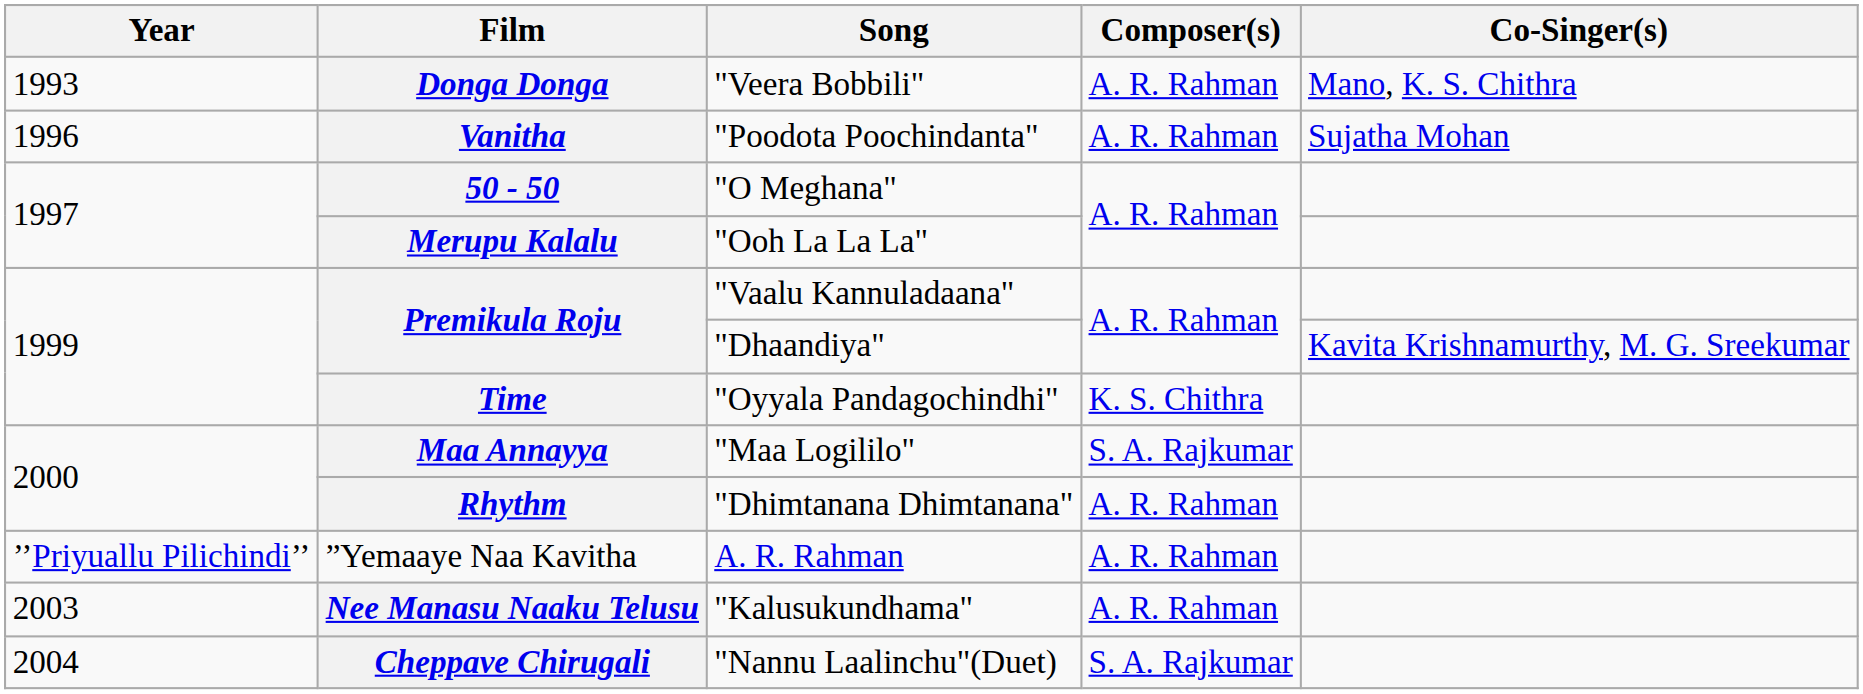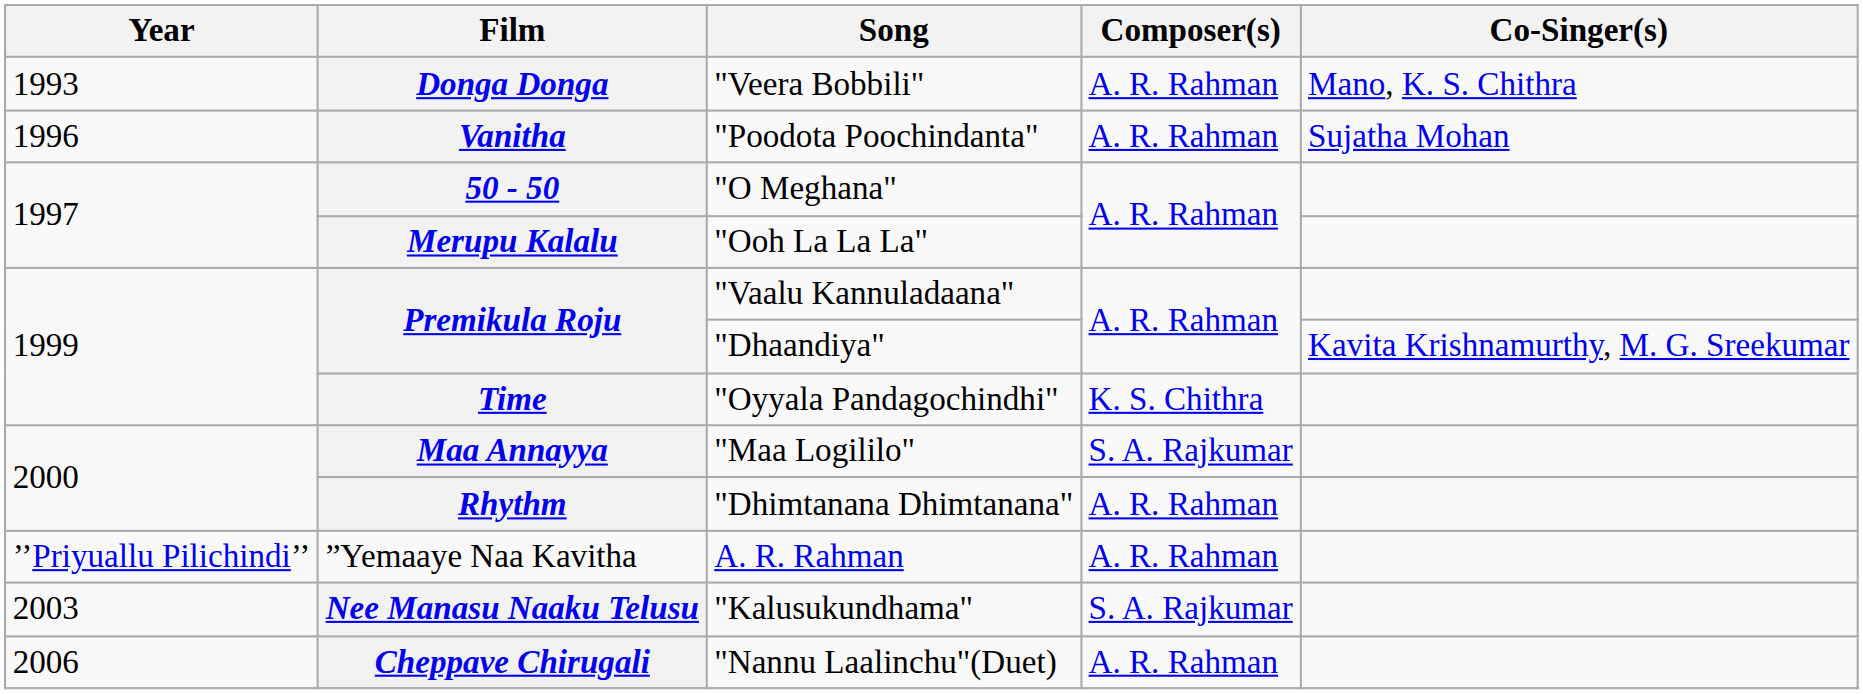Nee Manasu Naaku Telusu | Composer(s): A. R. Rahman -> S. A. Rajkumar
Cheppave Chirugali | Year: 2004 -> 2006
Cheppave Chirugali | Composer(s): S. A. Rajkumar -> A. R. Rahman
